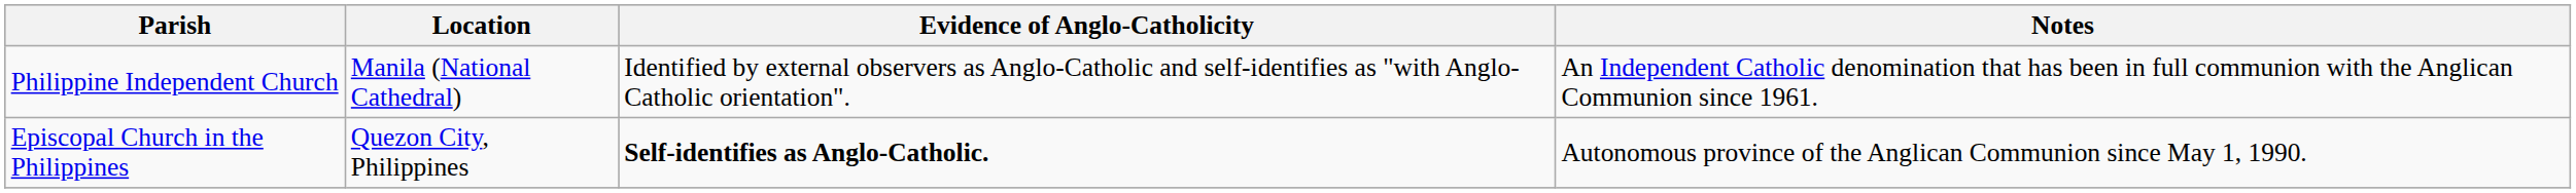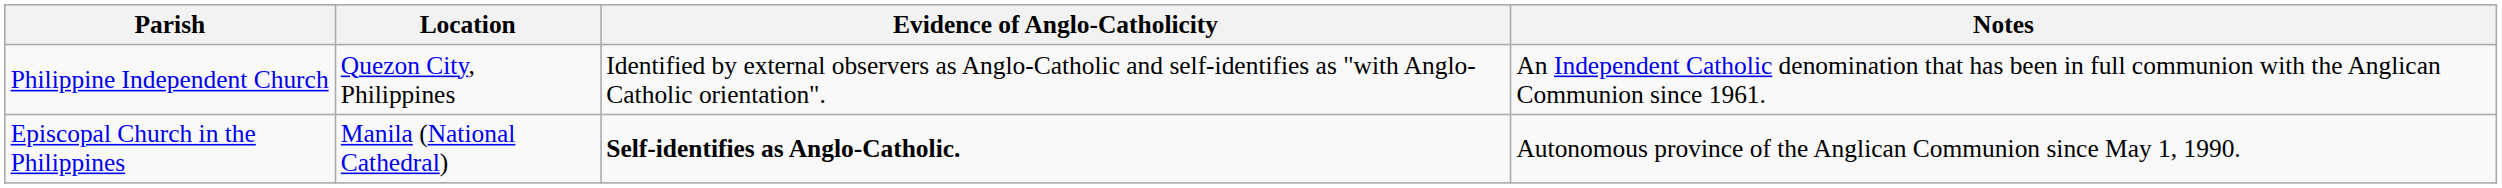Philippine Independent Church | Location: Manila (National Cathedral) -> Quezon City, Philippines
Episcopal Church in the Philippines | Location: Quezon City, Philippines -> Manila (National Cathedral)
